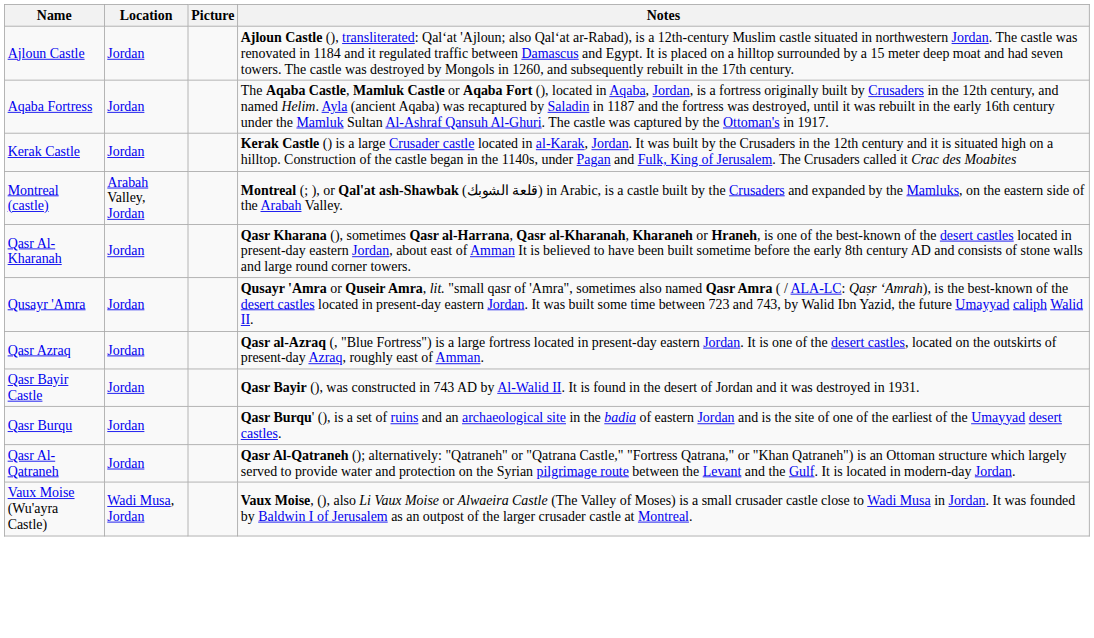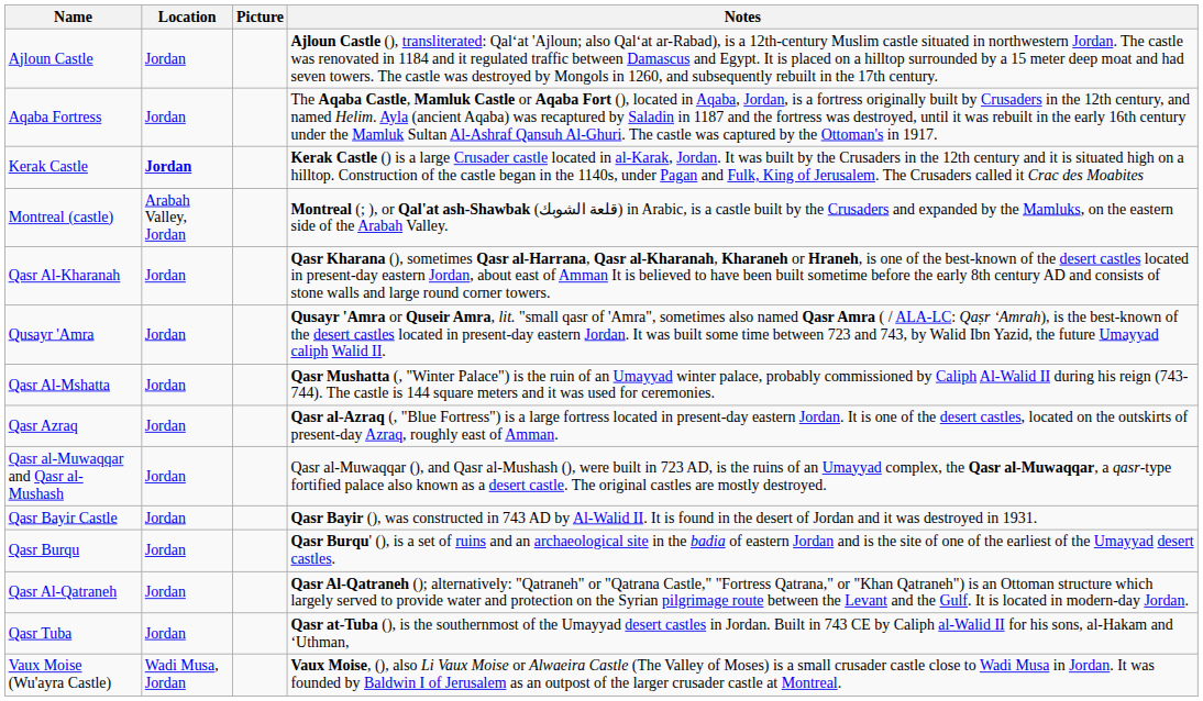Kerak Castle | Location: normal -> bold
+ row: Qasr Al-Mshatta | Jordan | Qasr Mushatta (, "Winter Palace") is the ruin of an Umayyad winter palace, probably commissioned by Caliph Al-Walid II during his reign (743-744). The castle is 144 square meters and it was used for ceremonies.
+ row: Qasr al-Muwaqqar and Qasr al-Mushash | Jordan | Qasr al-Muwaqqar (), and Qasr al-Mushash (), were built in 723 AD, is the ruins of an Umayyad complex, the Qasr al-Muwaqqar, a qasr-type fortified palace also known as a desert castle. The original castles are mostly destroyed.
+ row: Qasr Tuba | Jordan | Qasr at-Tuba (), is the southernmost of the Umayyad desert castles in Jordan. Built in 743 CE by Caliph al-Walid II for his sons, al-Hakam and ‘Uthman,
